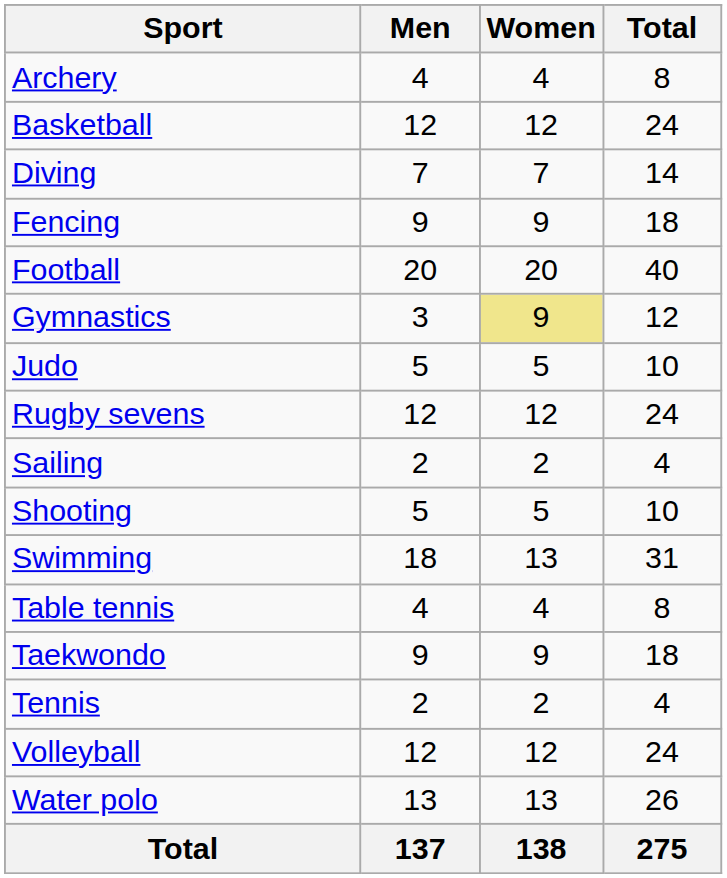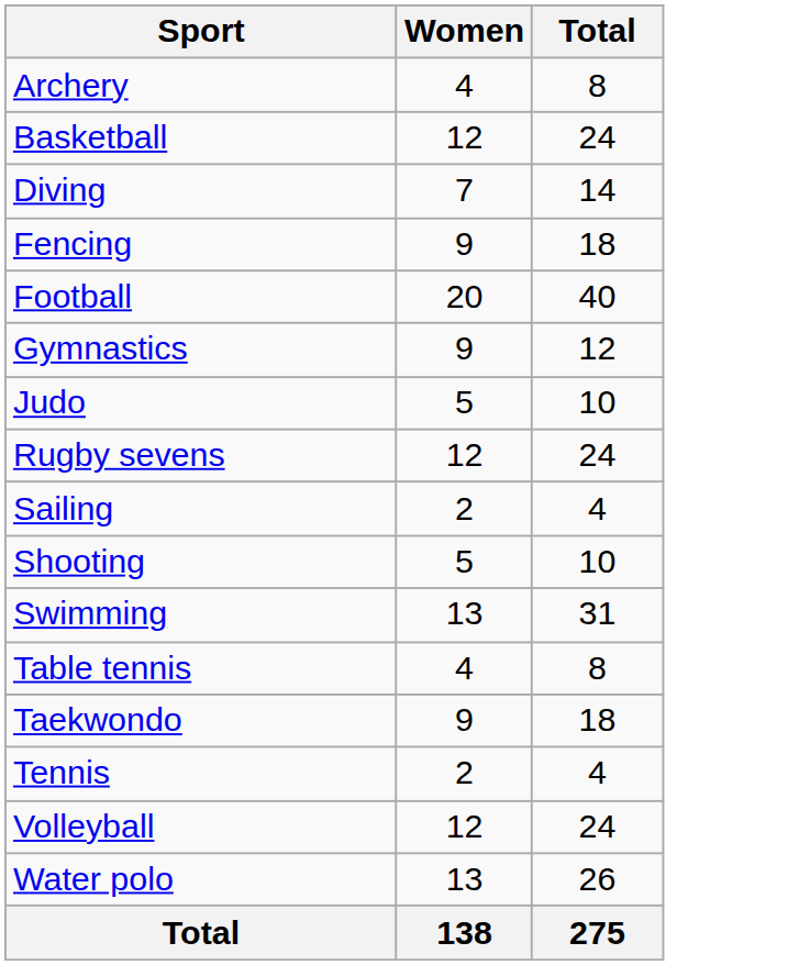- column: Men | 4 | 12 | 7 | 9 | 20 | 3 | 5 | 12 | 2 | 5 | 18 | 4 | 9 | 2 | 12 | 13 | 137
Gymnastics | Women: khaki background -> no background
